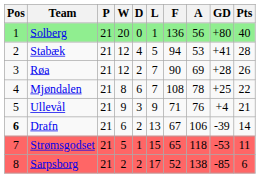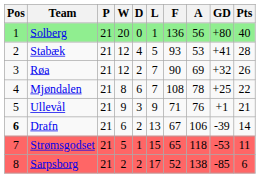Stabæk | F: 94 -> 93
Røa | GD: +28 -> +32
Ullevål | GD: +4 -> +1
